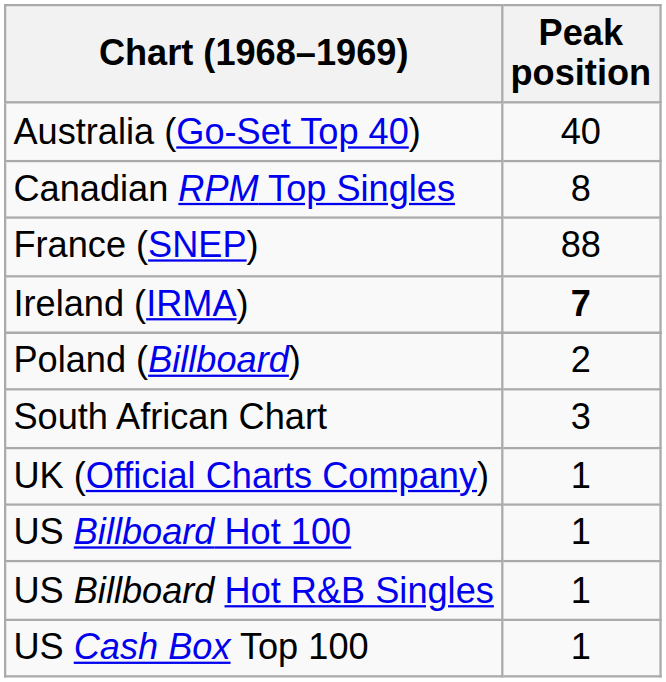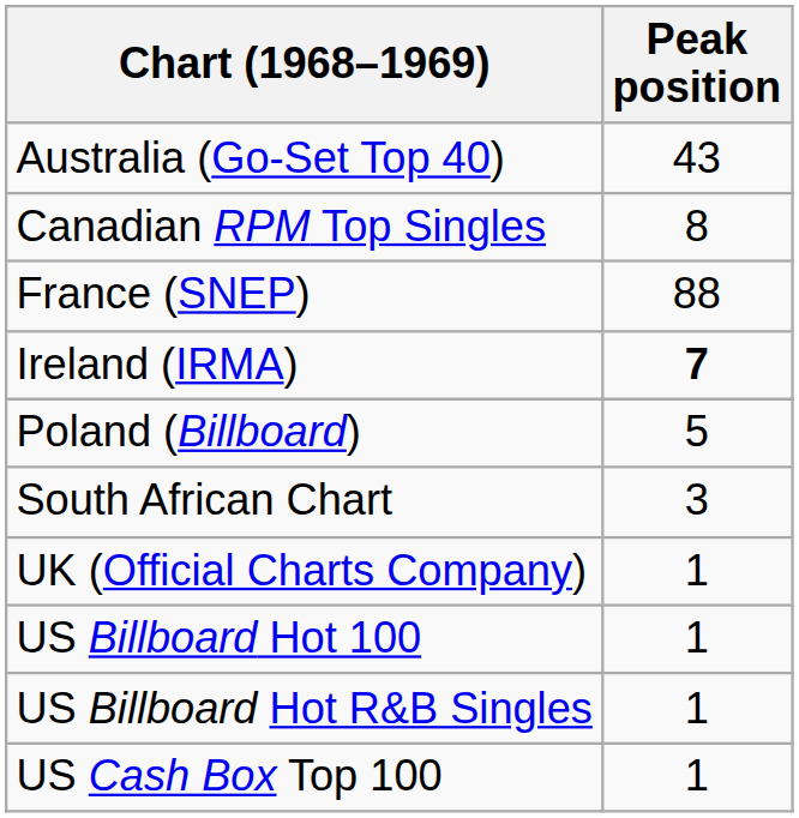Australia (Go-Set Top 40) | Peak position: 40 -> 43
Poland (Billboard) | Peak position: 2 -> 5
